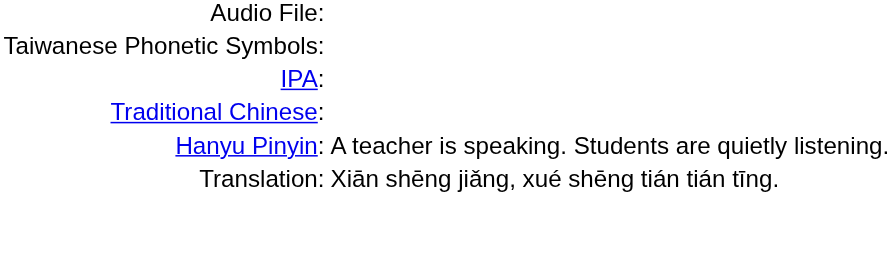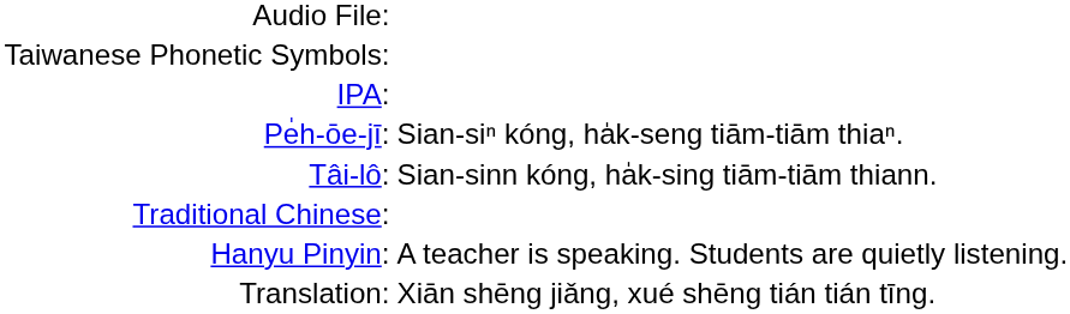+ row: Pe̍h-ōe-jī: | Sian-siⁿ kóng, ha̍k-seng tiām-tiām thiaⁿ.
+ row: Tâi-lô: | Sian-sinn kóng, ha̍k-sing tiām-tiām thiann.
